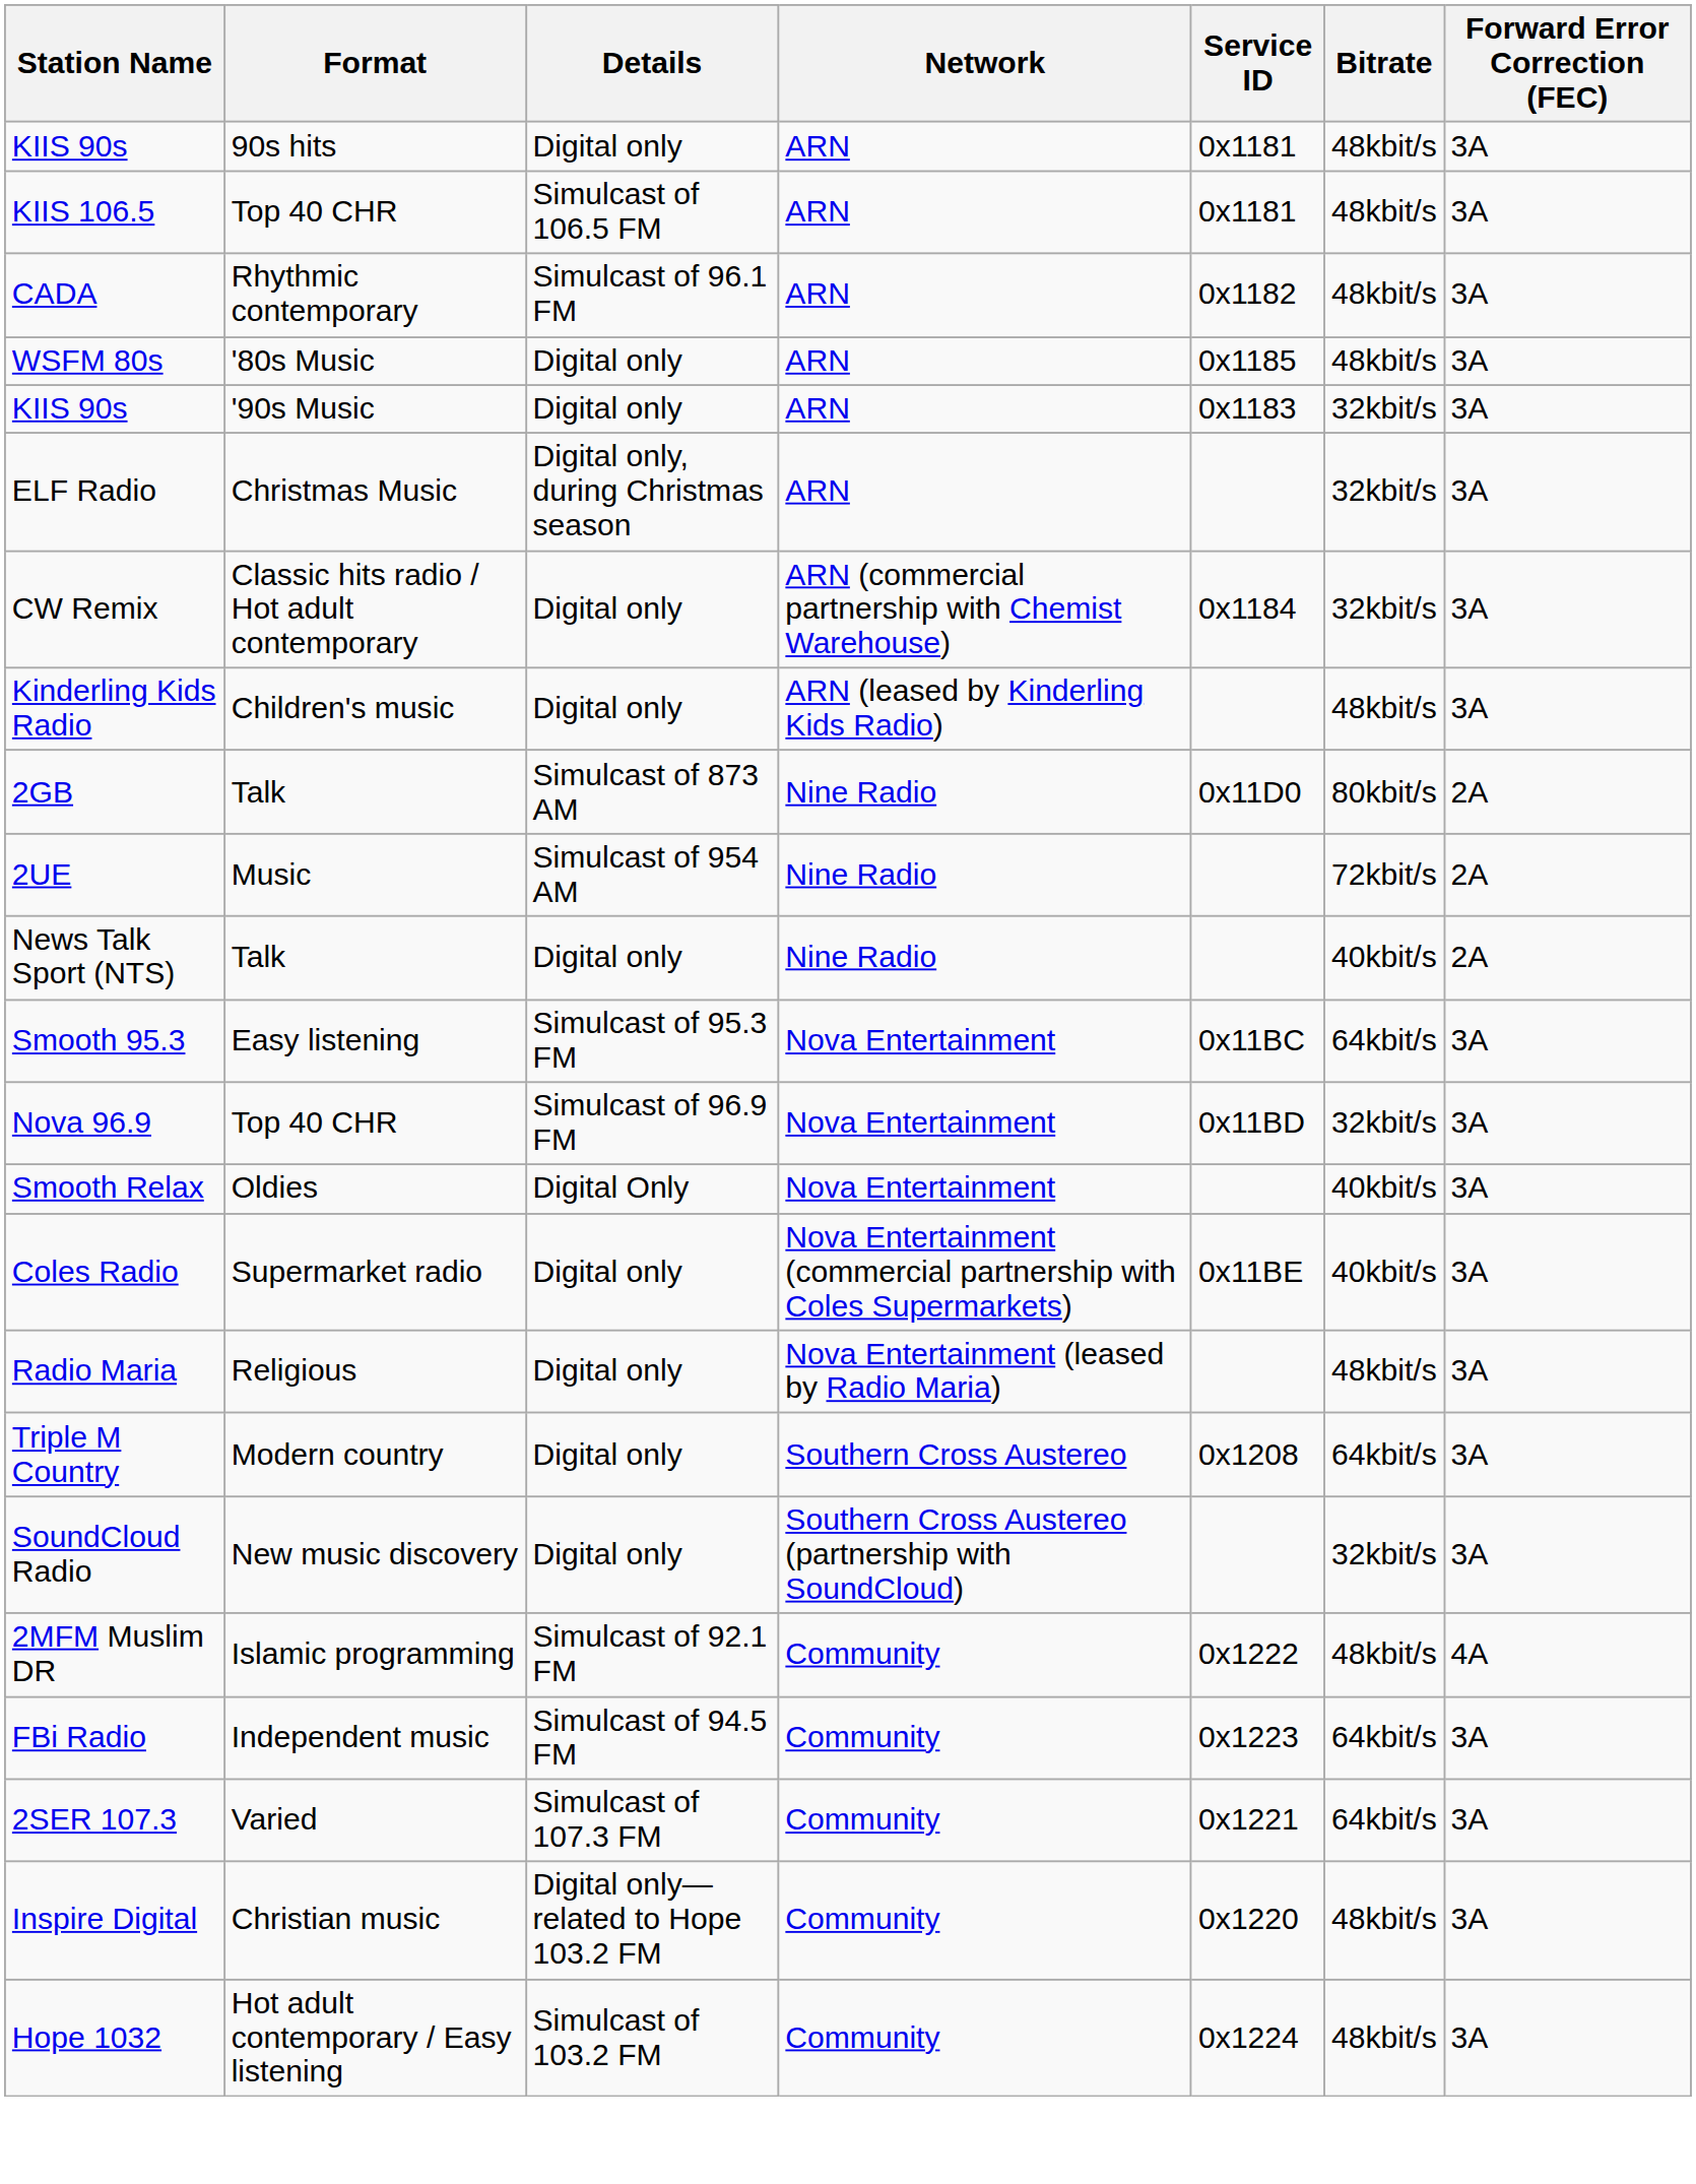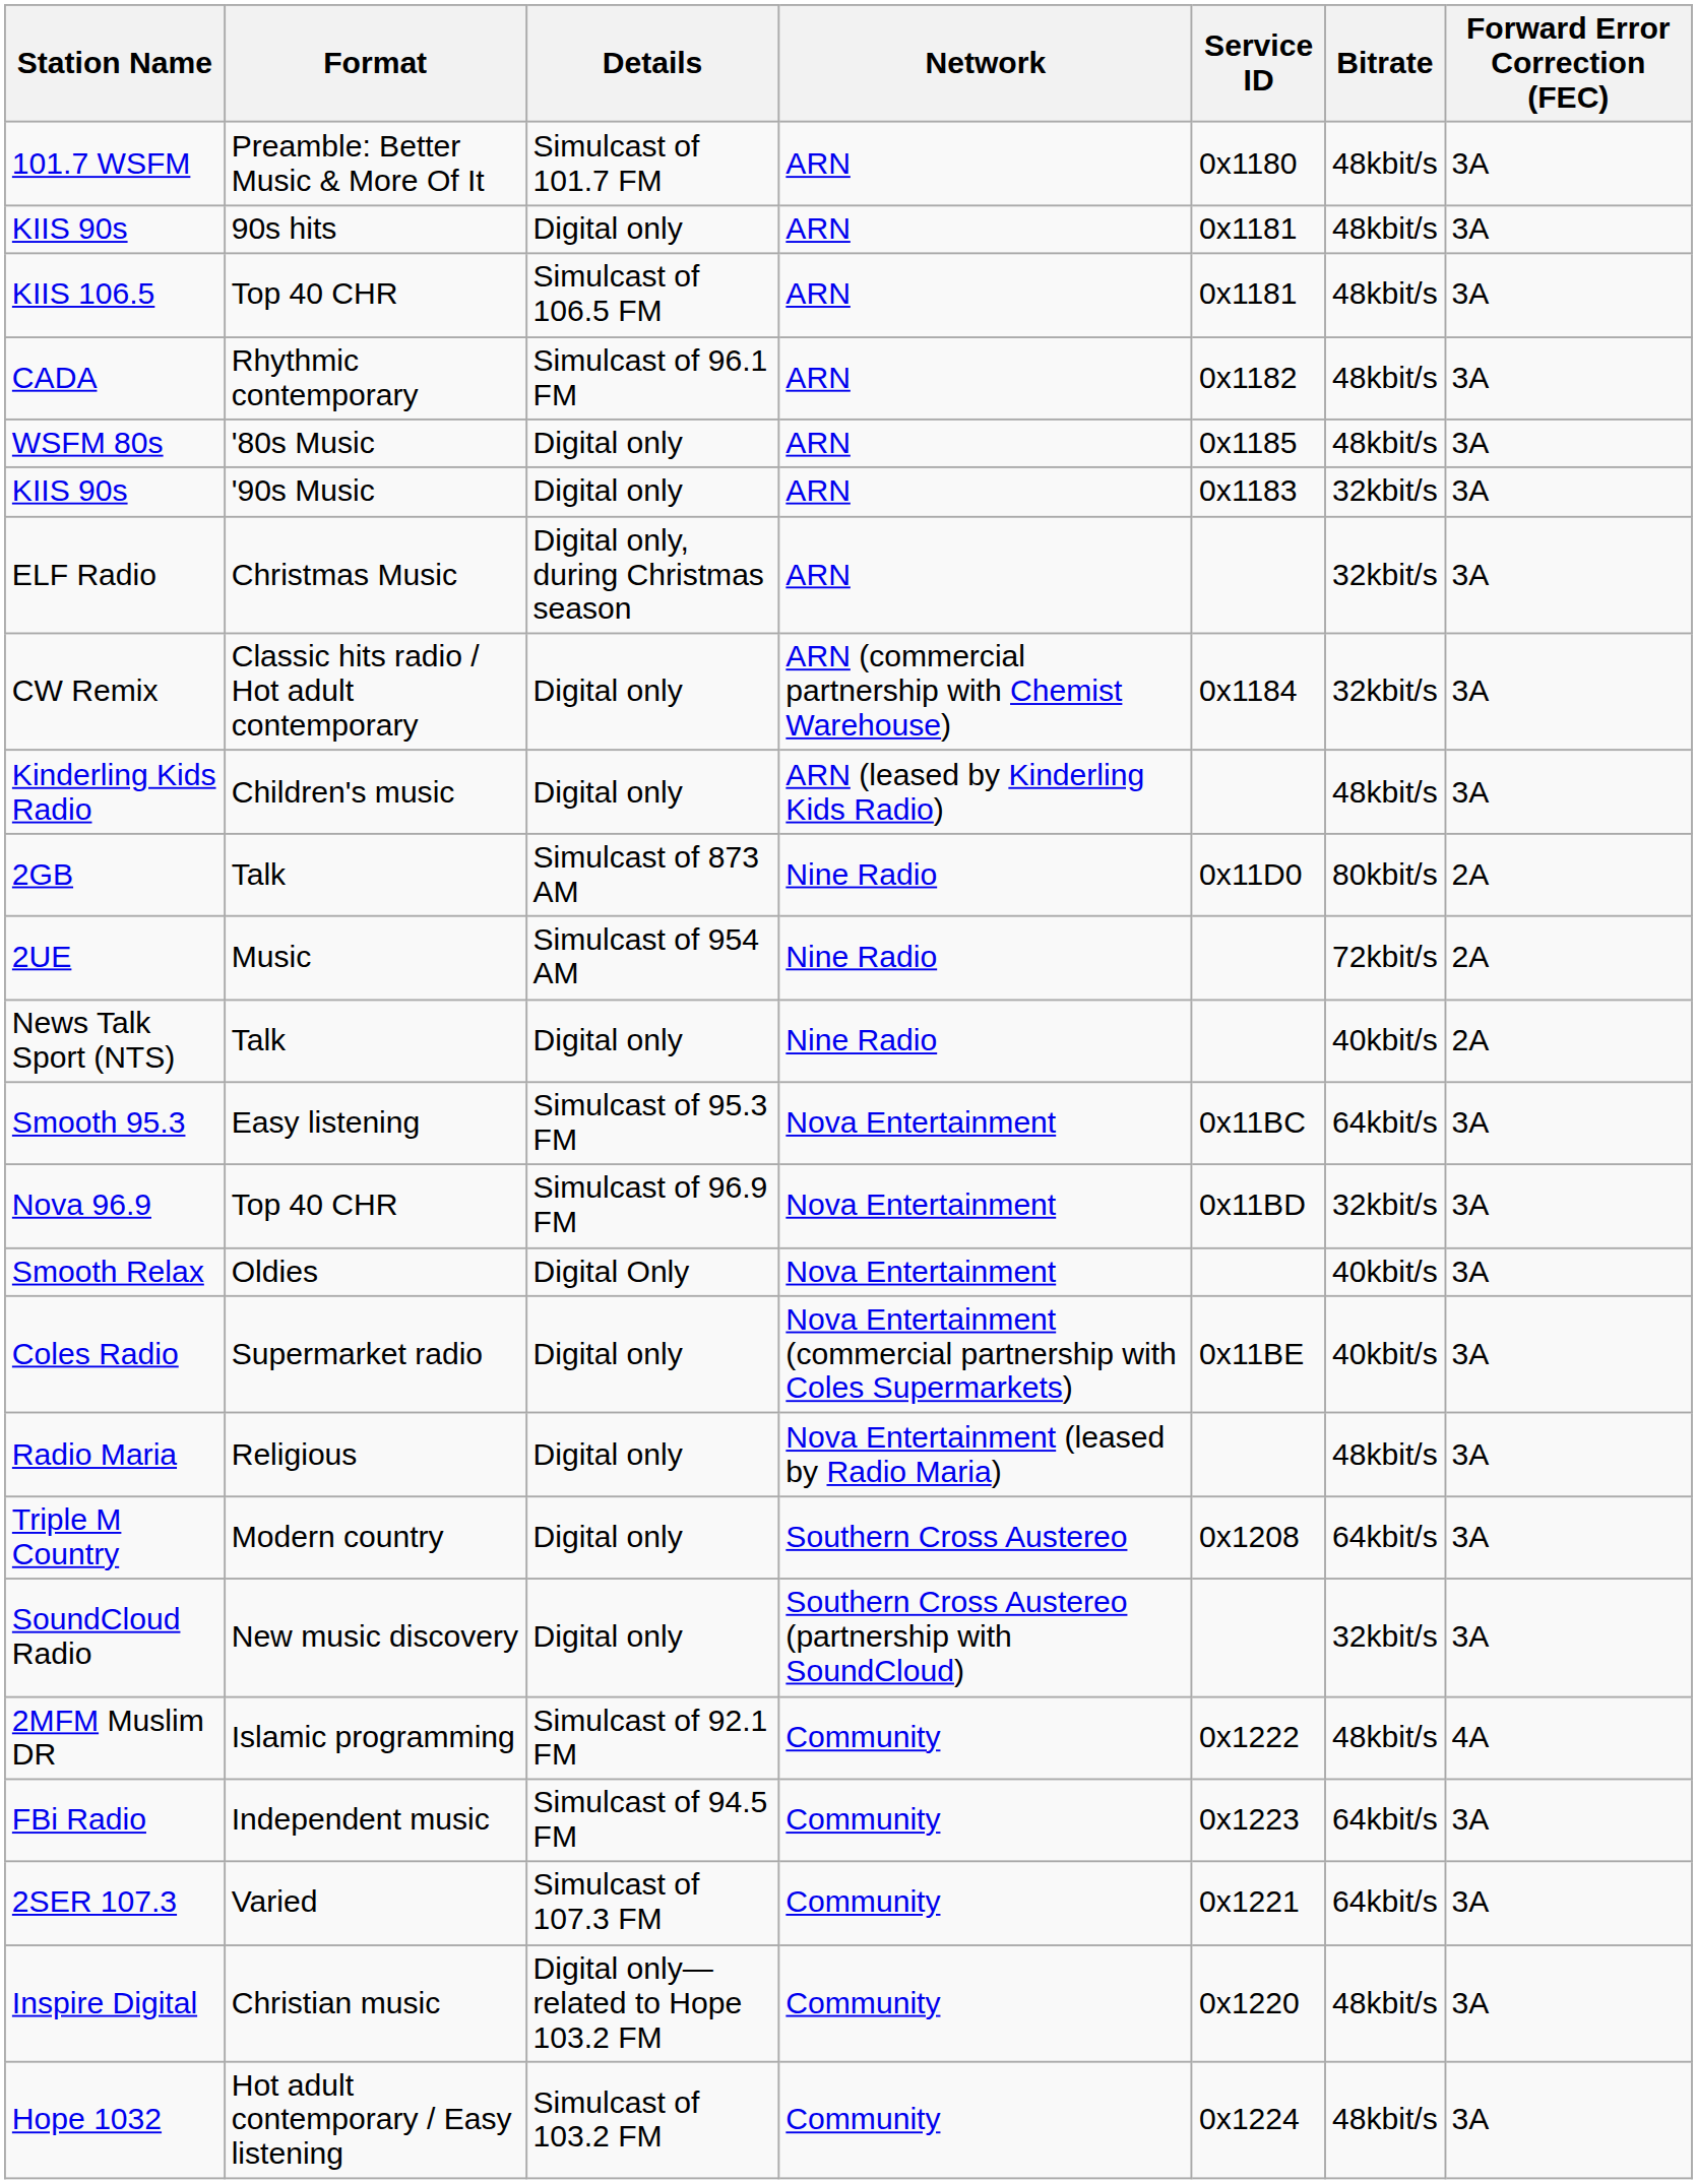+ row: 101.7 WSFM | Preamble: Better Music & More Of It | Simulcast of 101.7 FM | ARN | 0x1180 | 48kbit/s | 3A
